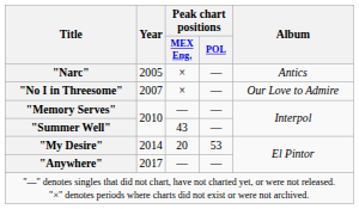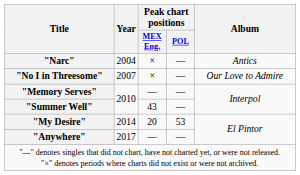"Narc" | Year: 2005 -> 2004
